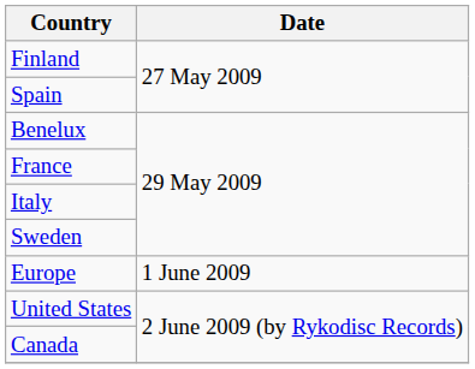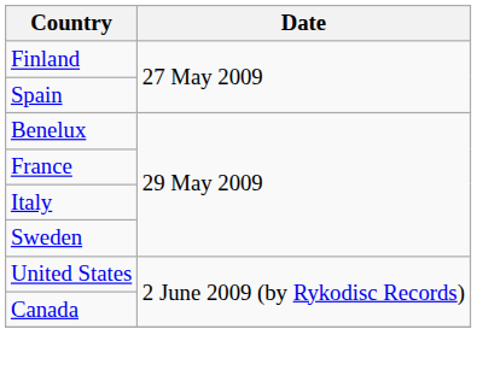- row: Europe | 1 June 2009
